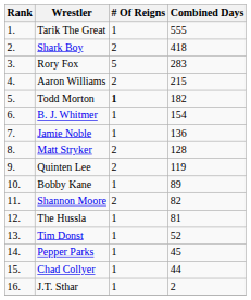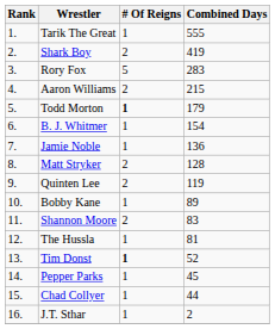Shark Boy | Combined Days: 418 -> 419
Todd Morton | Combined Days: 182 -> 179
Shannon Moore | Combined Days: 82 -> 83
Tim Donst | # Of Reigns: normal -> bold
